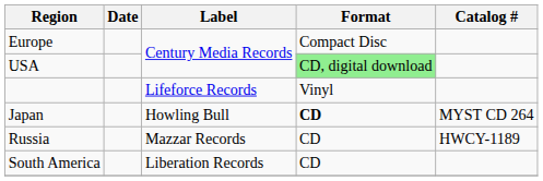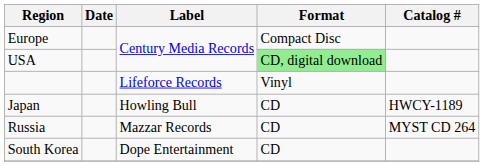Japan | Format: bold -> normal
Japan | Catalog #: MYST CD 264 -> HWCY-1189
Russia | Catalog #: HWCY-1189 -> MYST CD 264
+ row: South Korea | Dope Entertainment | CD
- row: South America | Liberation Records | CD
